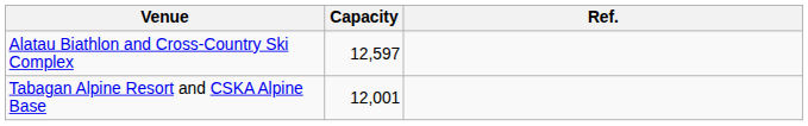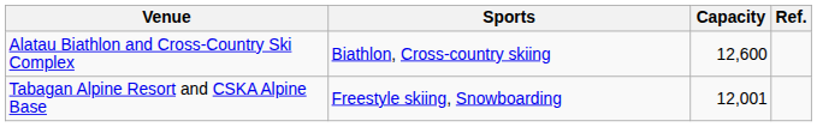+ column: Sports | Biathlon, Cross-country skiing | Freestyle skiing, Snowboarding
Alatau Biathlon and Cross-Country Ski Complex | Capacity: 12,597 -> 12,600
